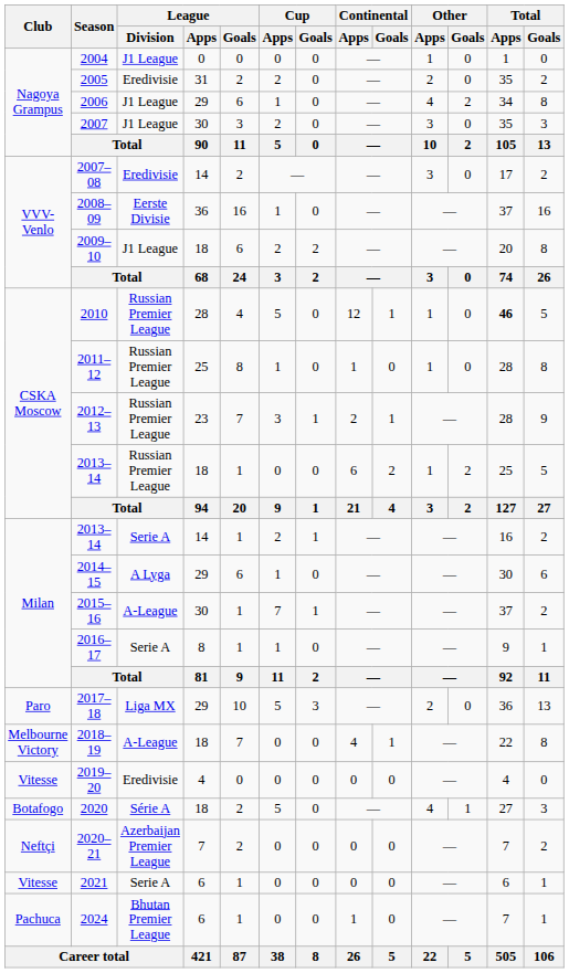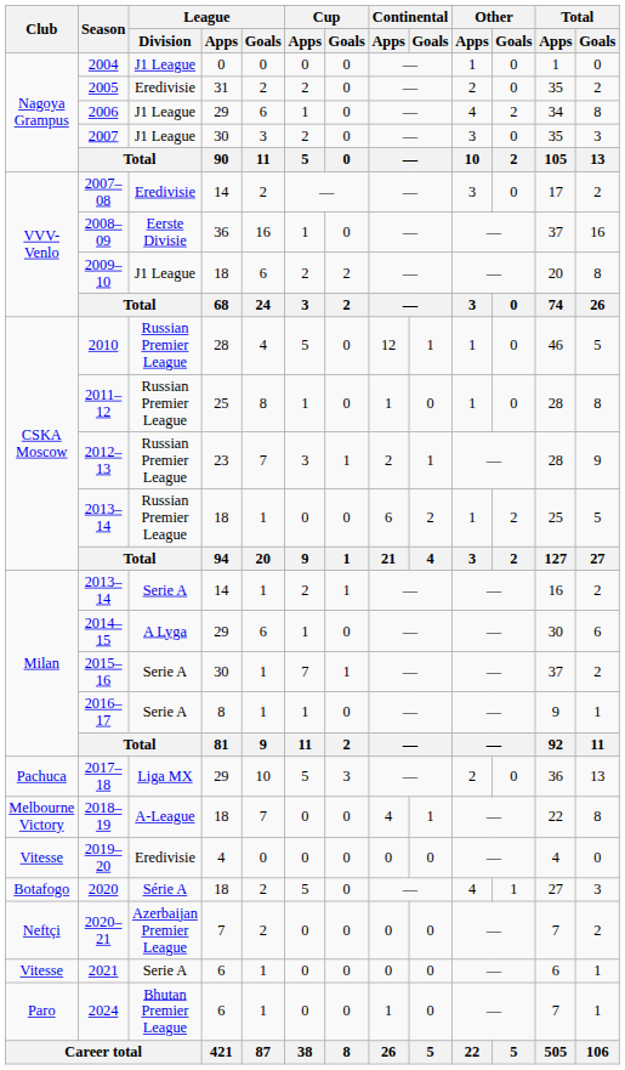2010 | Total / Apps: bold -> normal
2015–16 | League / Division: A-League -> Serie A
2017–18 | Club: Paro -> Pachuca
2024 | Club: Pachuca -> Paro
